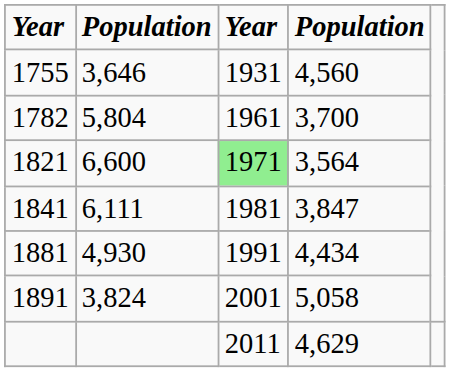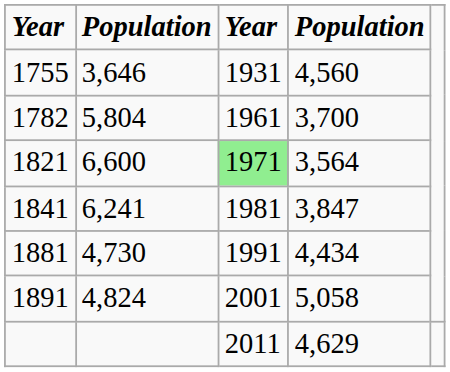1841 | column 2: 6,111 -> 6,241
1881 | column 2: 4,930 -> 4,730
1891 | column 2: 3,824 -> 4,824
